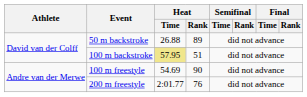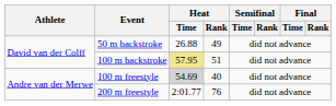50 m backstroke | Heat / Rank: 89 -> 49
100 m freestyle | Heat / Time: no background -> lightgrey background
100 m freestyle | Heat / Rank: 90 -> 40
